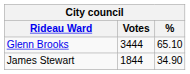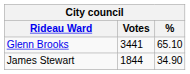Glenn Brooks | Votes: 3444 -> 3441
